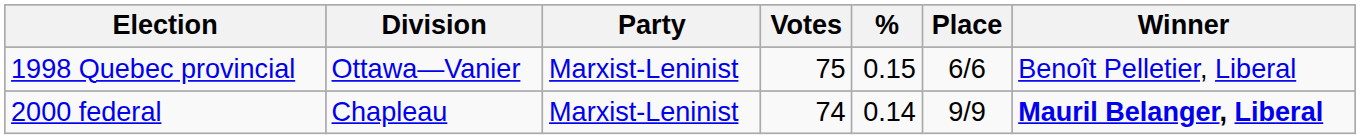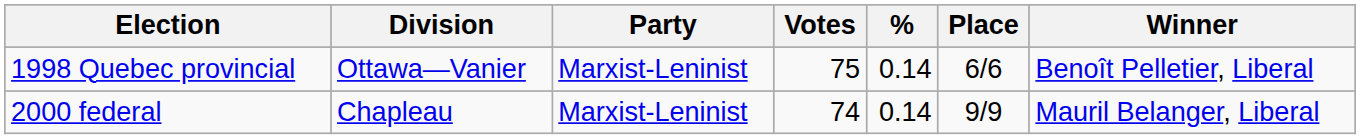1998 Quebec provincial | %: 0.15 -> 0.14
2000 federal | Winner: bold -> normal
